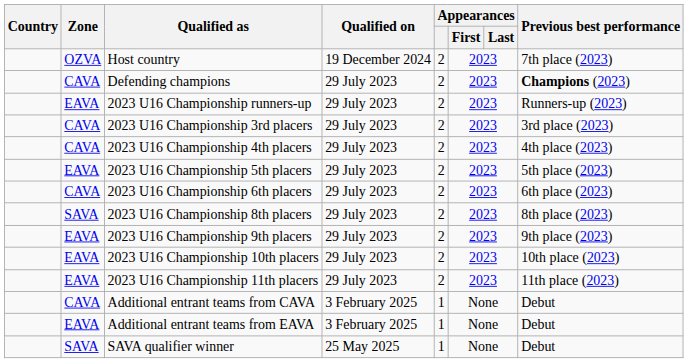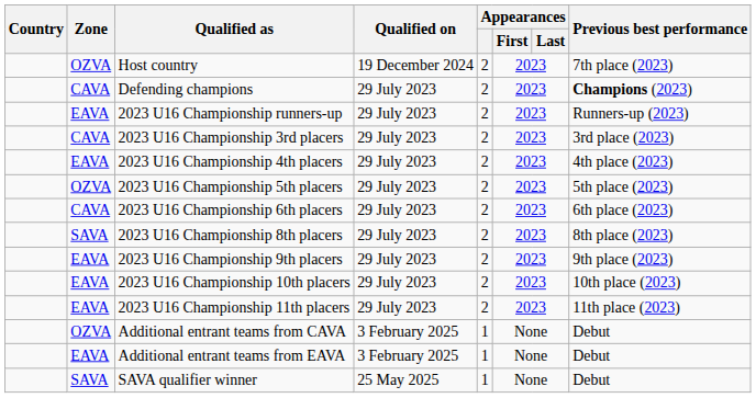2023 U16 Championship 4th placers | Zone: CAVA -> EAVA
2023 U16 Championship 5th placers | Zone: EAVA -> OZVA
Additional entrant teams from CAVA | Zone: CAVA -> OZVA
